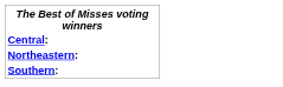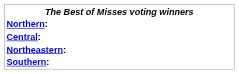+ row: Northern:
